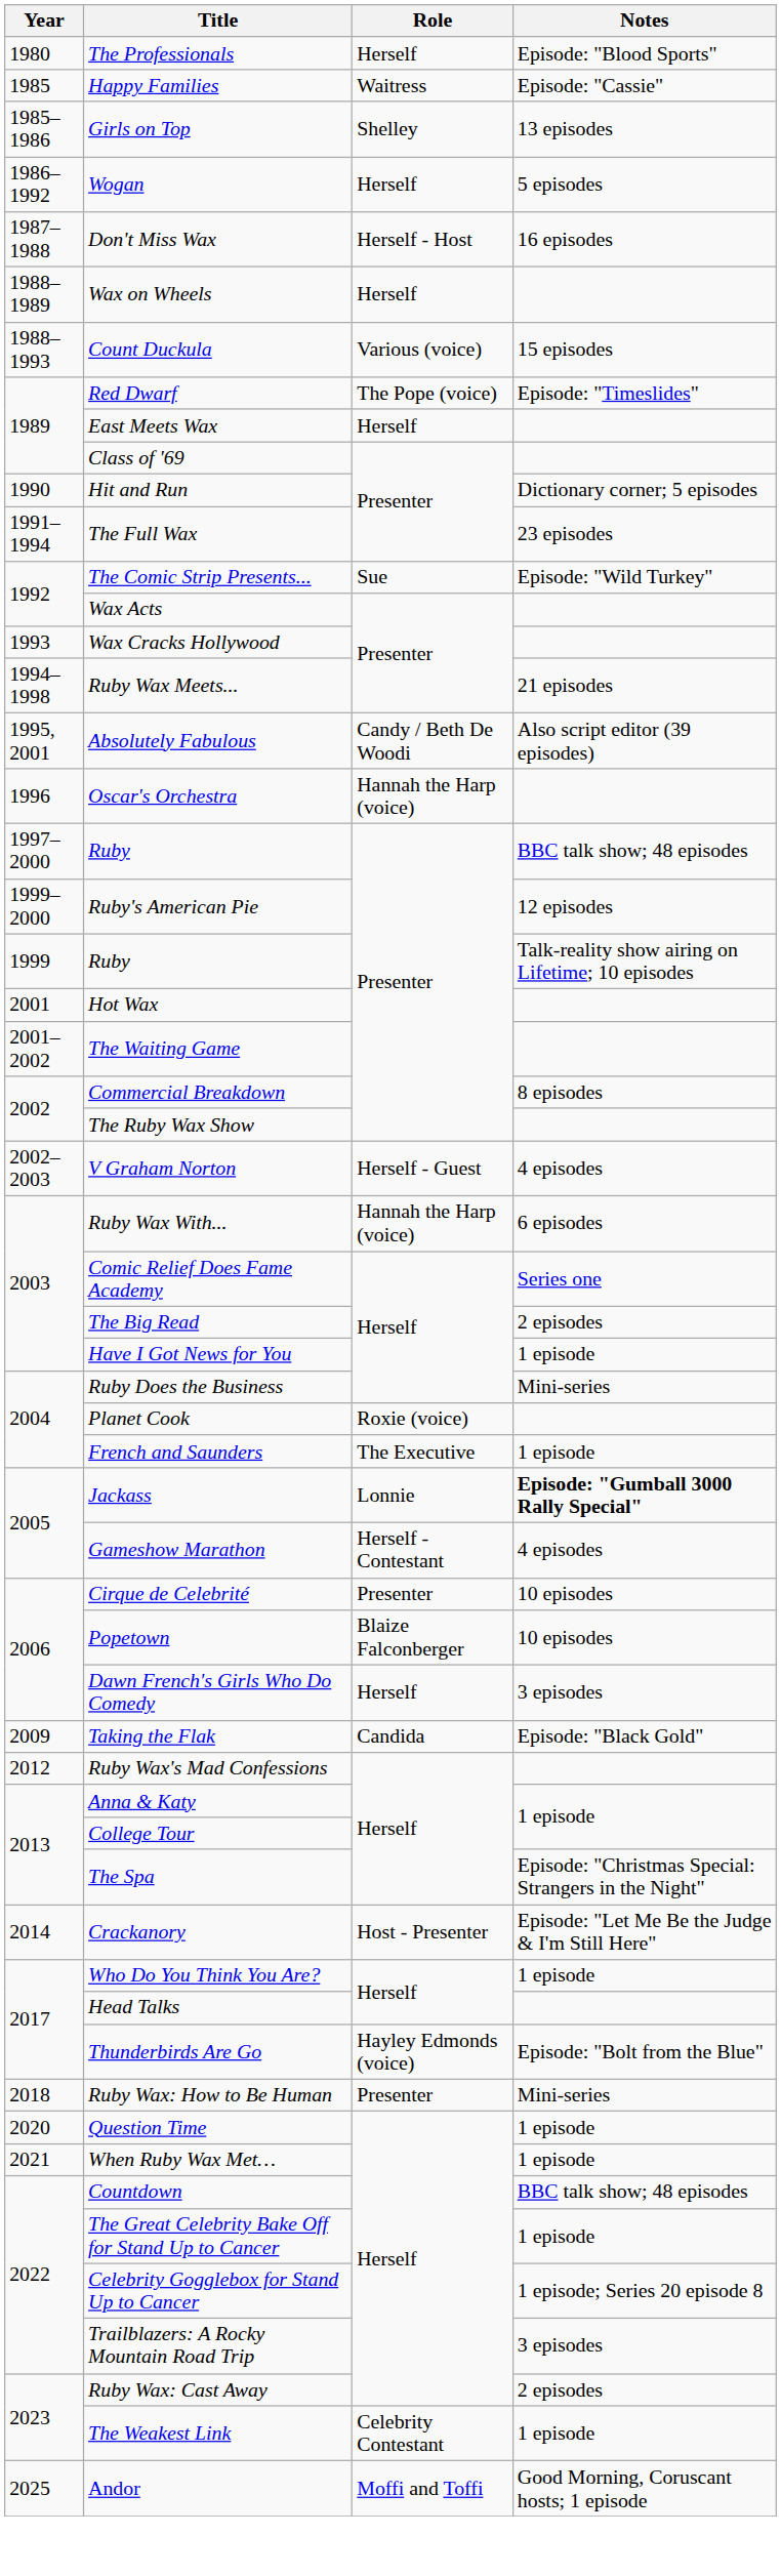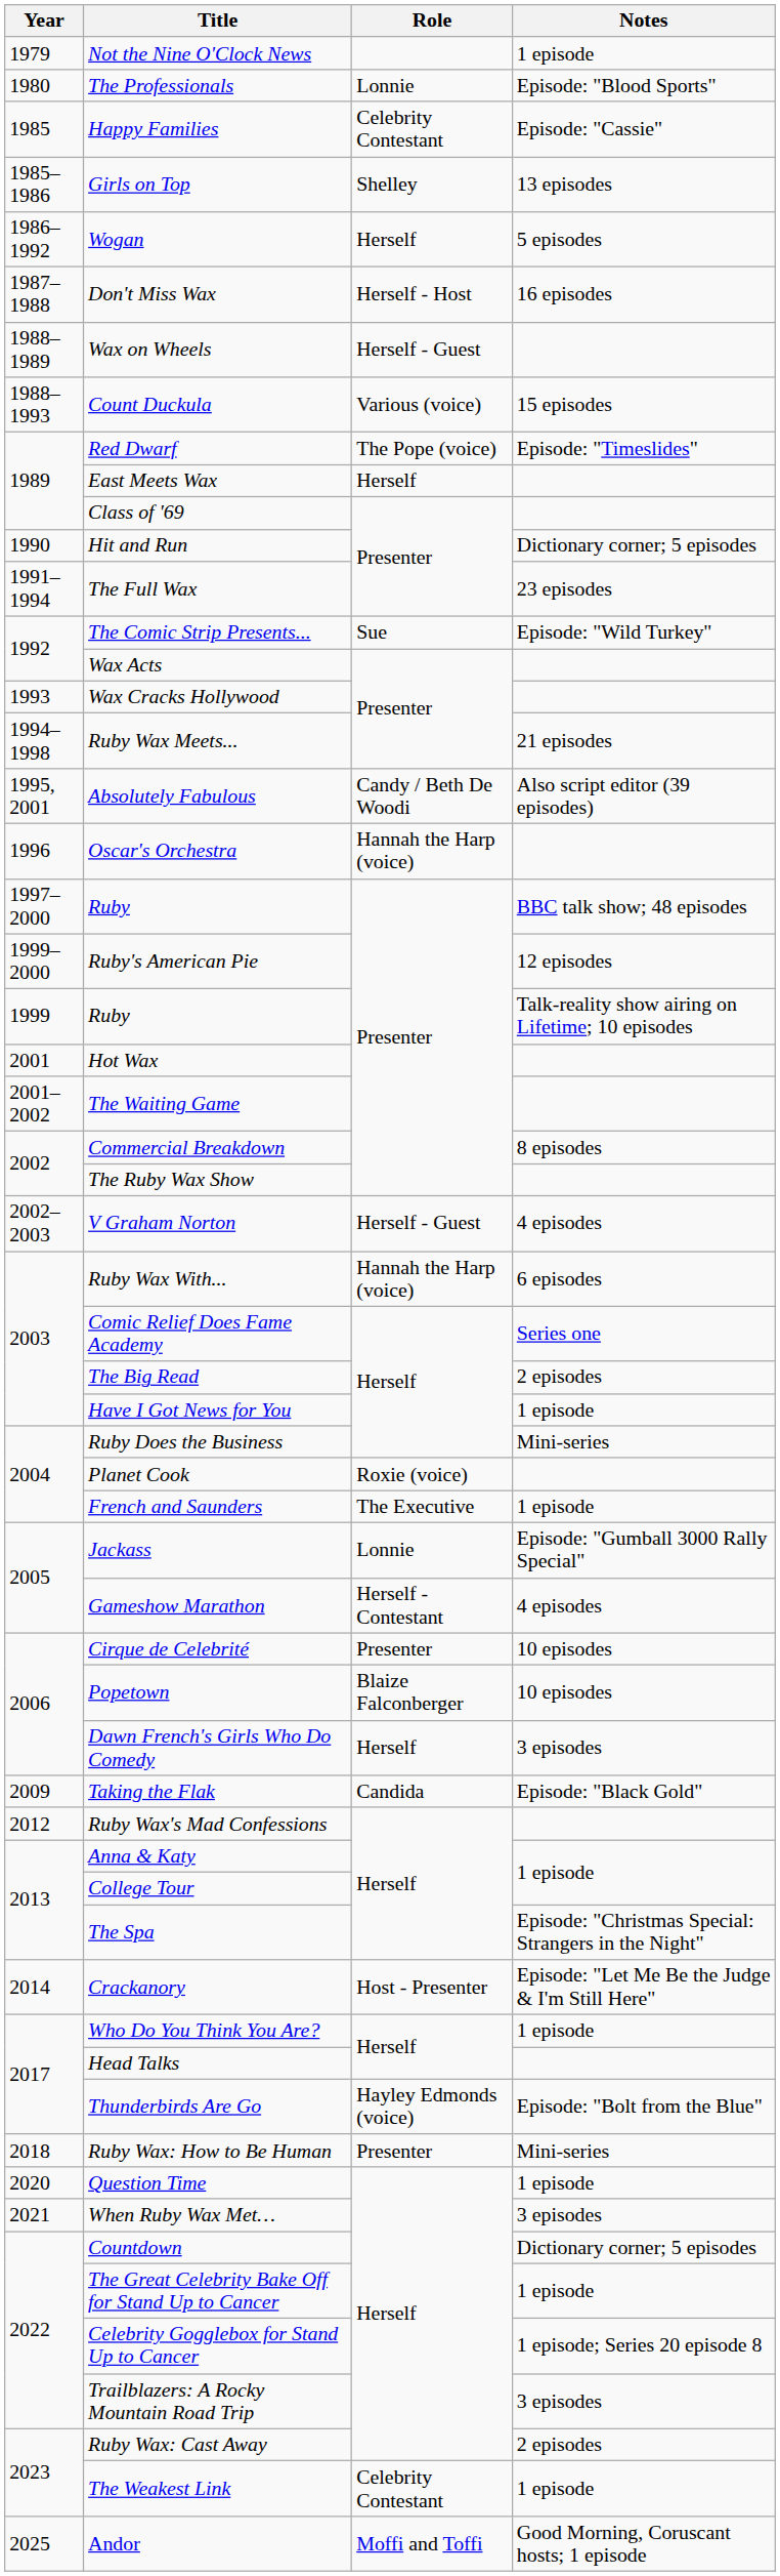+ row: 1979 | Not the Nine O'Clock News | 1 episode
The Professionals | Role: Herself -> Lonnie
Happy Families | Role: Waitress -> Celebrity Contestant
Wax on Wheels | Role: Herself -> Herself - Guest
Jackass | Notes: bold -> normal
When Ruby Wax Met… | Notes: 1 episode -> 3 episodes
Countdown | Notes: BBC talk show; 48 episodes -> Dictionary corner; 5 episodes
